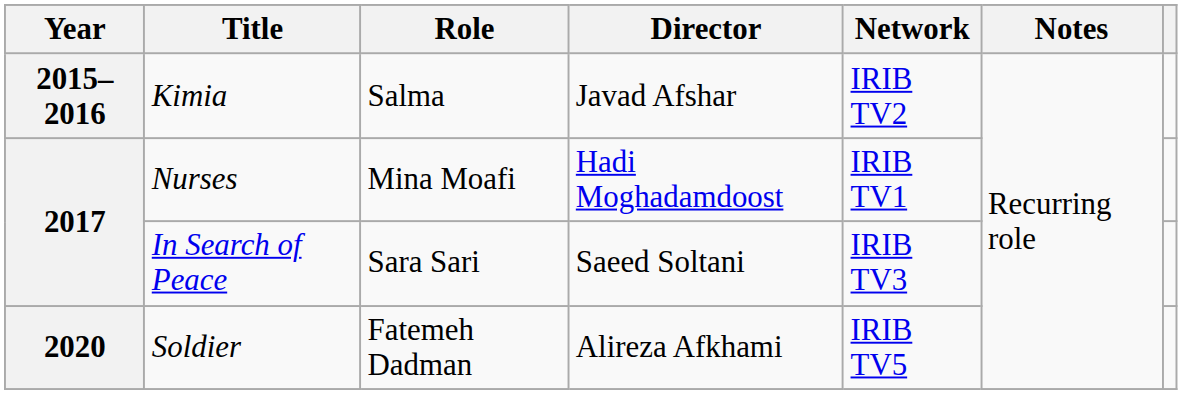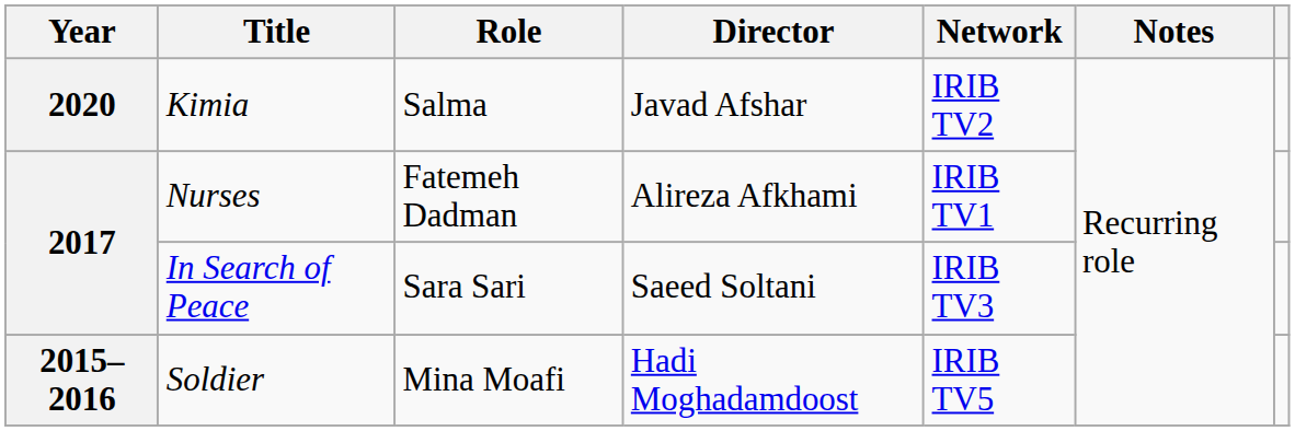Kimia | Year: 2015–2016 -> 2020
Nurses | Role: Mina Moafi -> Fatemeh Dadman
Nurses | Director: Hadi Moghadamdoost -> Alireza Afkhami
Soldier | Year: 2020 -> 2015–2016
Soldier | Role: Fatemeh Dadman -> Mina Moafi
Soldier | Director: Alireza Afkhami -> Hadi Moghadamdoost
